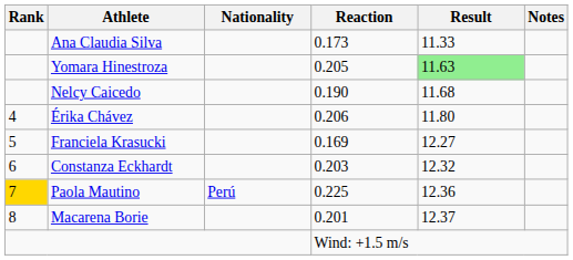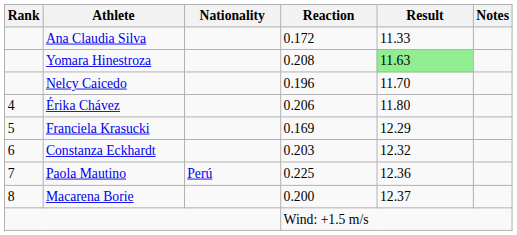Ana Claudia Silva | Reaction: 0.173 -> 0.172
Yomara Hinestroza | Reaction: 0.205 -> 0.208
Nelcy Caicedo | Reaction: 0.190 -> 0.196
Nelcy Caicedo | Result: 11.68 -> 11.70
Franciela Krasucki | Result: 12.27 -> 12.29
Paola Mautino | Rank: gold background -> no background
Macarena Borie | Reaction: 0.201 -> 0.200
